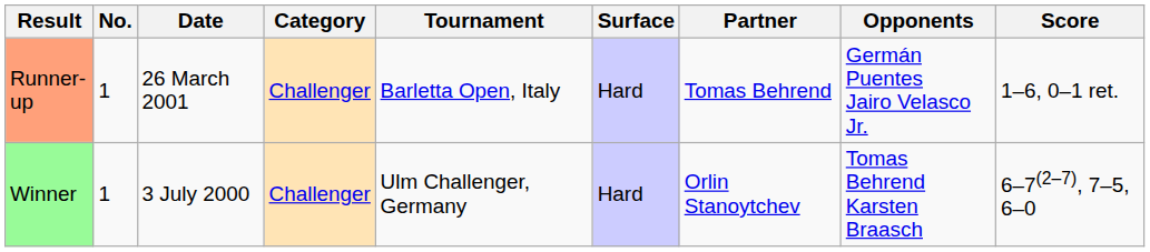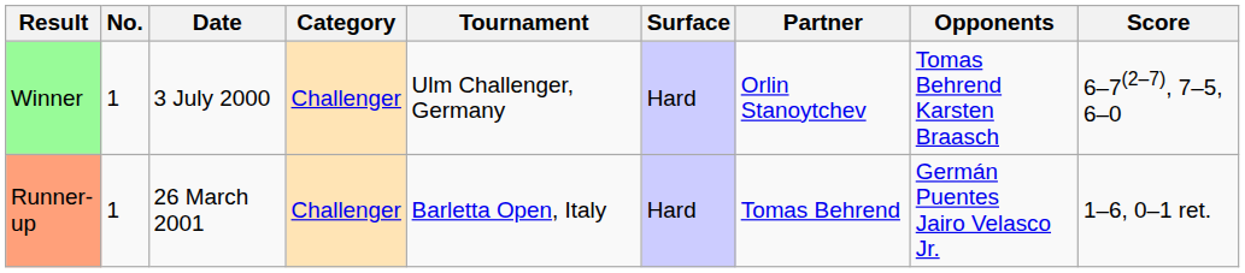rows swapped: Winner <-> Runner-up
